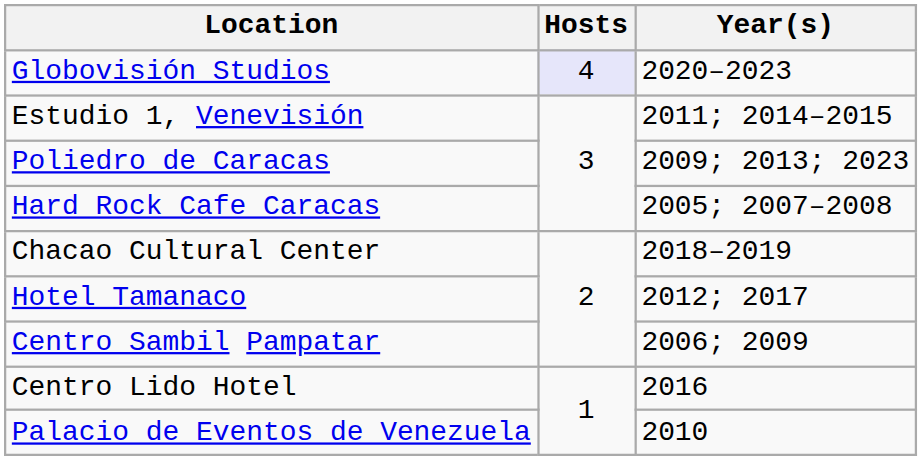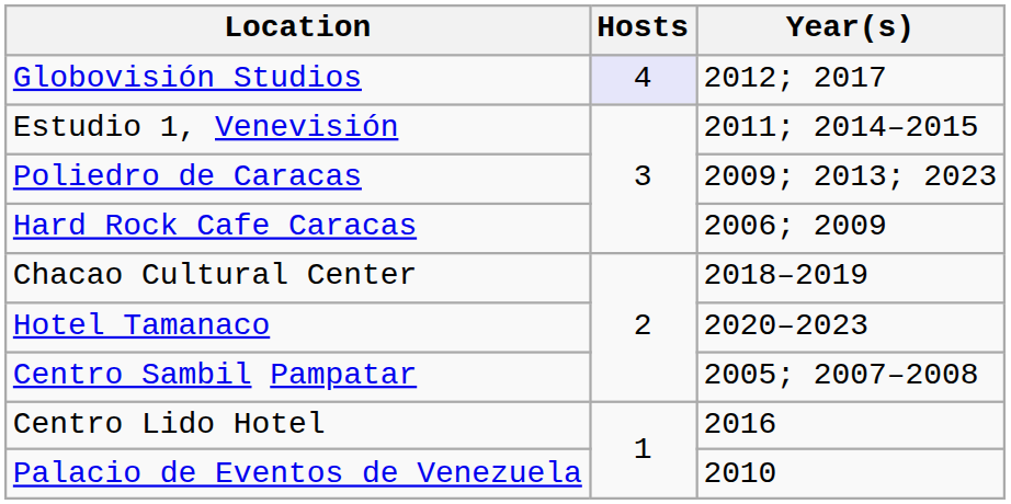Globovisión Studios | Year(s): 2020–2023 -> 2012; 2017
Hard Rock Cafe Caracas | Year(s): 2005; 2007–2008 -> 2006; 2009
Hotel Tamanaco | Year(s): 2012; 2017 -> 2020–2023
Centro Sambil Pampatar | Year(s): 2006; 2009 -> 2005; 2007–2008
